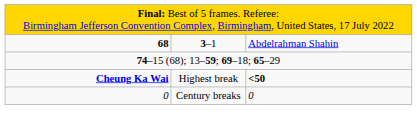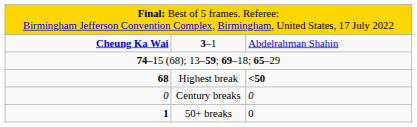3–1 | column 1: 68 -> Cheung Ka Wai
Highest break | column 1: Cheung Ka Wai -> 68
+ row: 1 | 50+ breaks | 0
